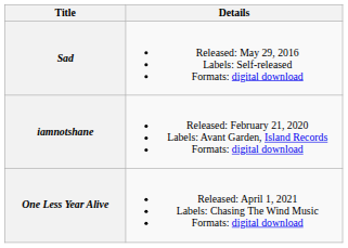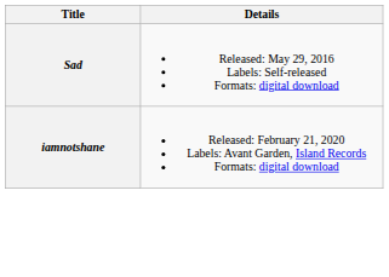- row: One Less Year Alive | Released: April 1, 2021 Labels: Chasing The Wind Music Formats: digital download
